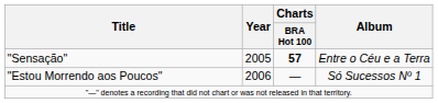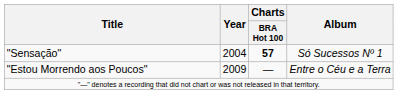"Sensação" | Year: 2005 -> 2004
"Sensação" | Album: Entre o Céu e a Terra -> Só Sucessos Nº 1
"Estou Morrendo aos Poucos" | Year: 2006 -> 2009
"Estou Morrendo aos Poucos" | Album: Só Sucessos Nº 1 -> Entre o Céu e a Terra
